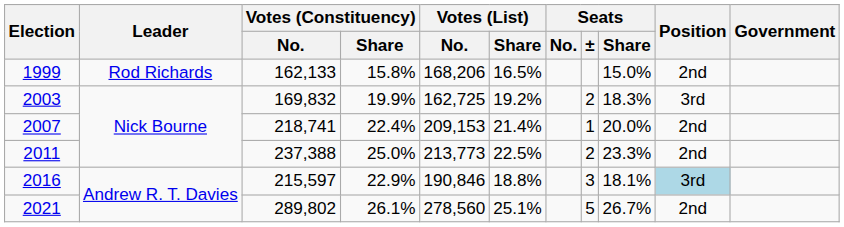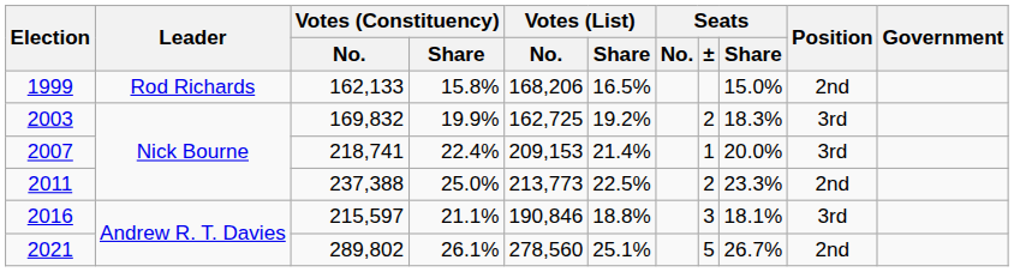2007 | Position: 2nd -> 3rd
2016 | Votes (Constituency) / Share: 22.9% -> 21.1%
2016 | Position: lightblue background -> no background
